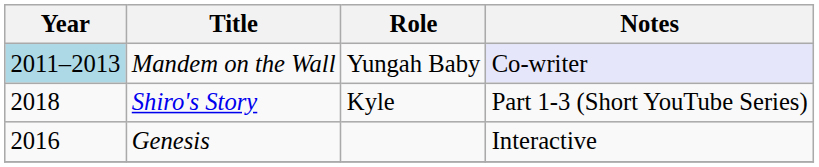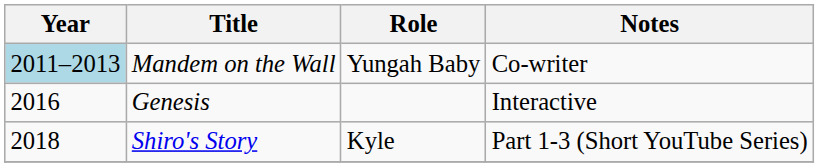Mandem on the Wall | Notes: lavender background -> no background
rows swapped: Genesis <-> Shiro's Story
